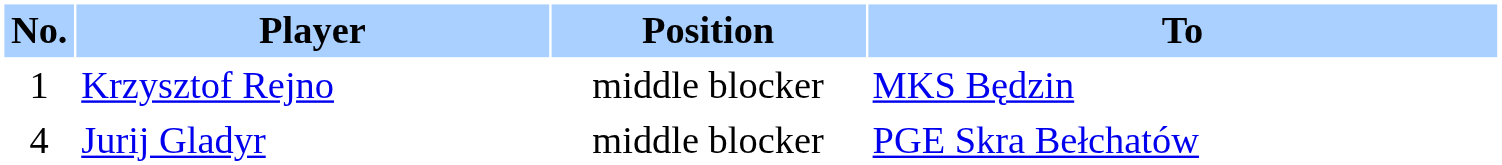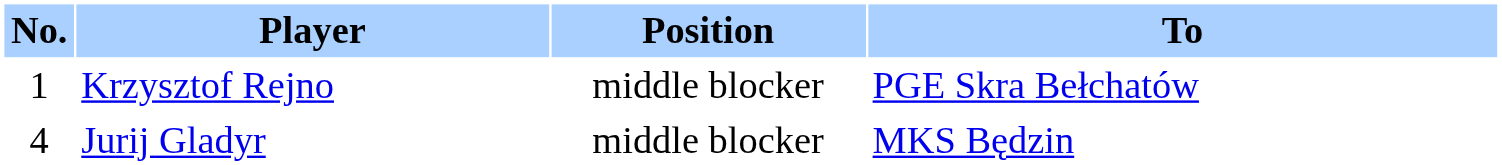Krzysztof Rejno | To: MKS Będzin -> PGE Skra Bełchatów
Jurij Gladyr | To: PGE Skra Bełchatów -> MKS Będzin
